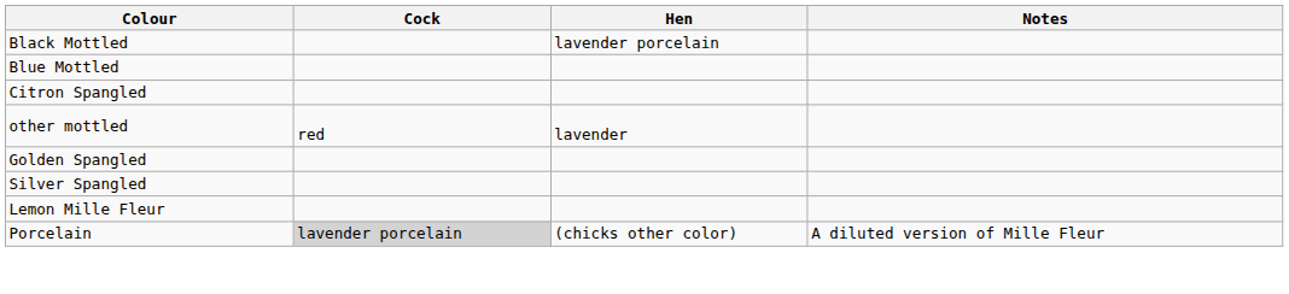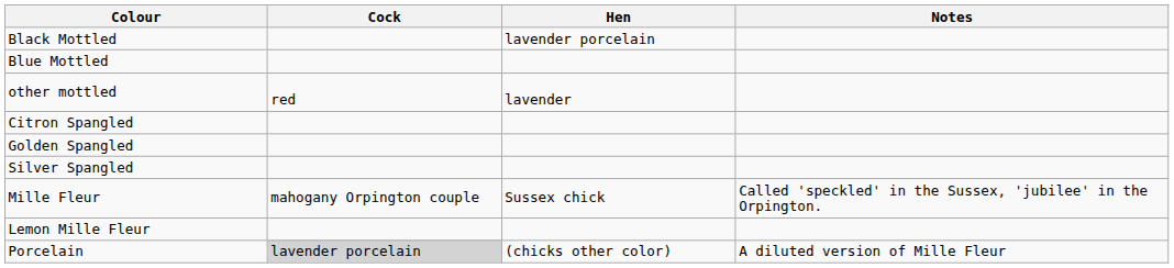rows swapped: other mottled <-> Citron Spangled
+ row: Mille Fleur | mahogany Orpington couple | Sussex chick | Called 'speckled' in the Sussex, 'jubilee' in the Orpington.
